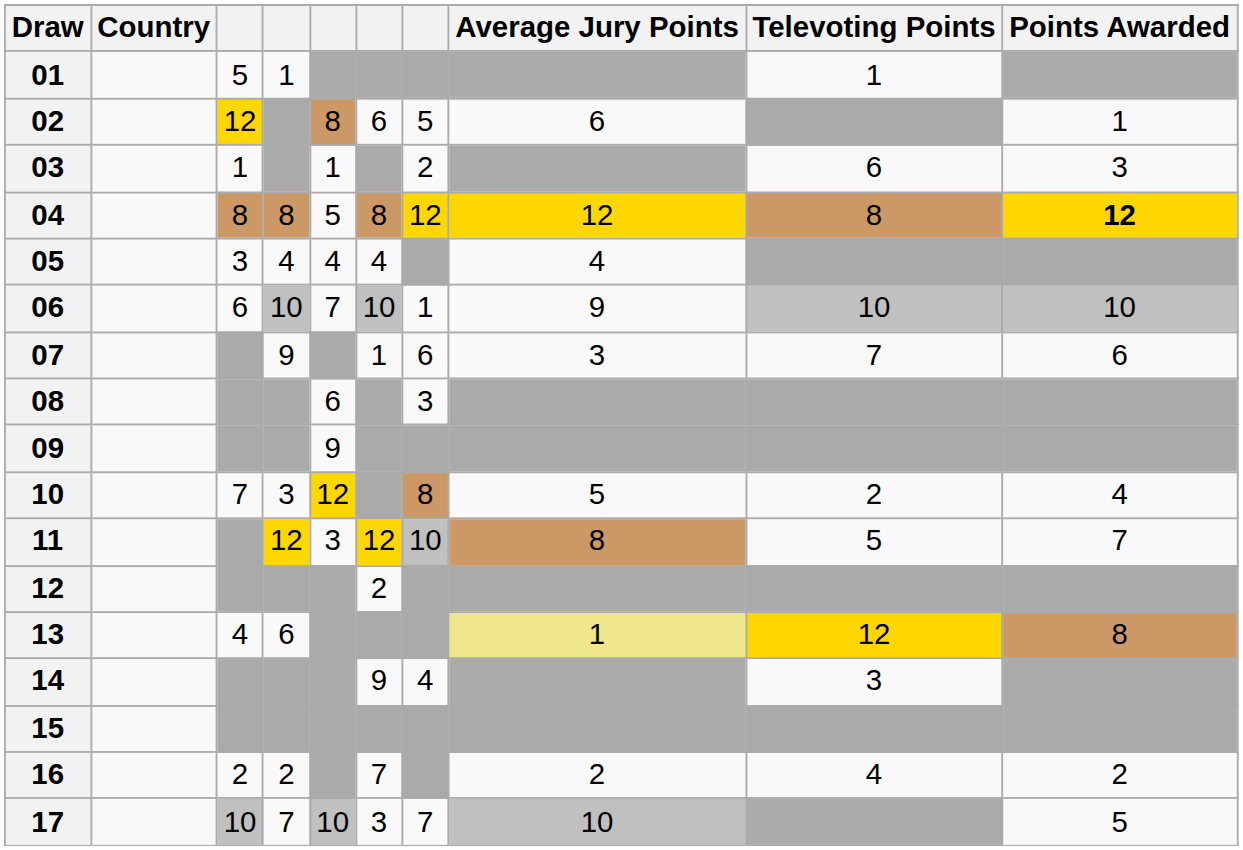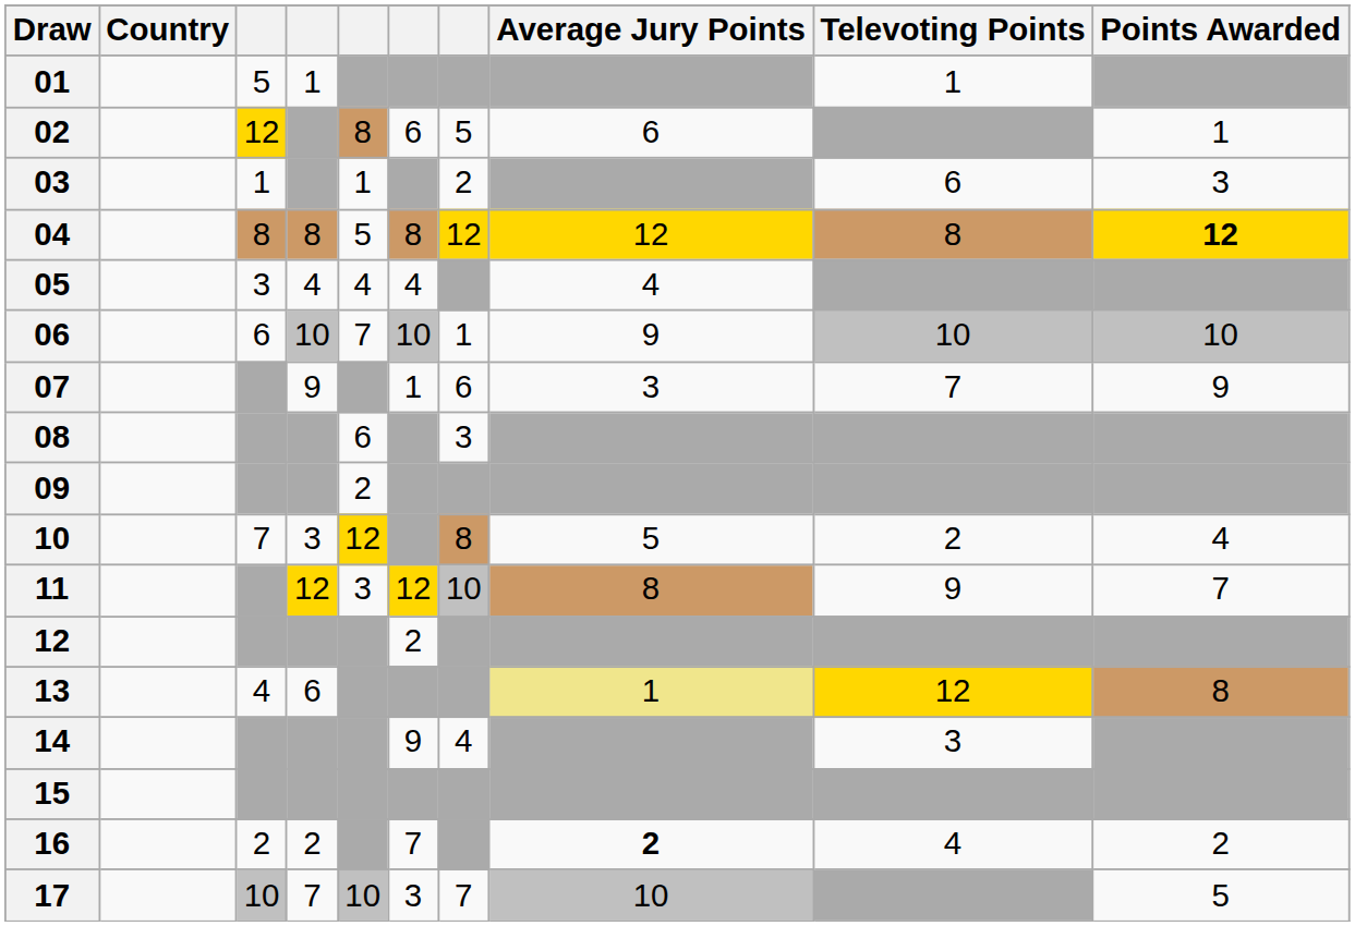07 | Points Awarded: 6 -> 9
09 | column 5: 9 -> 2
11 | Televoting Points: 5 -> 9
16 | Average Jury Points: normal -> bold
